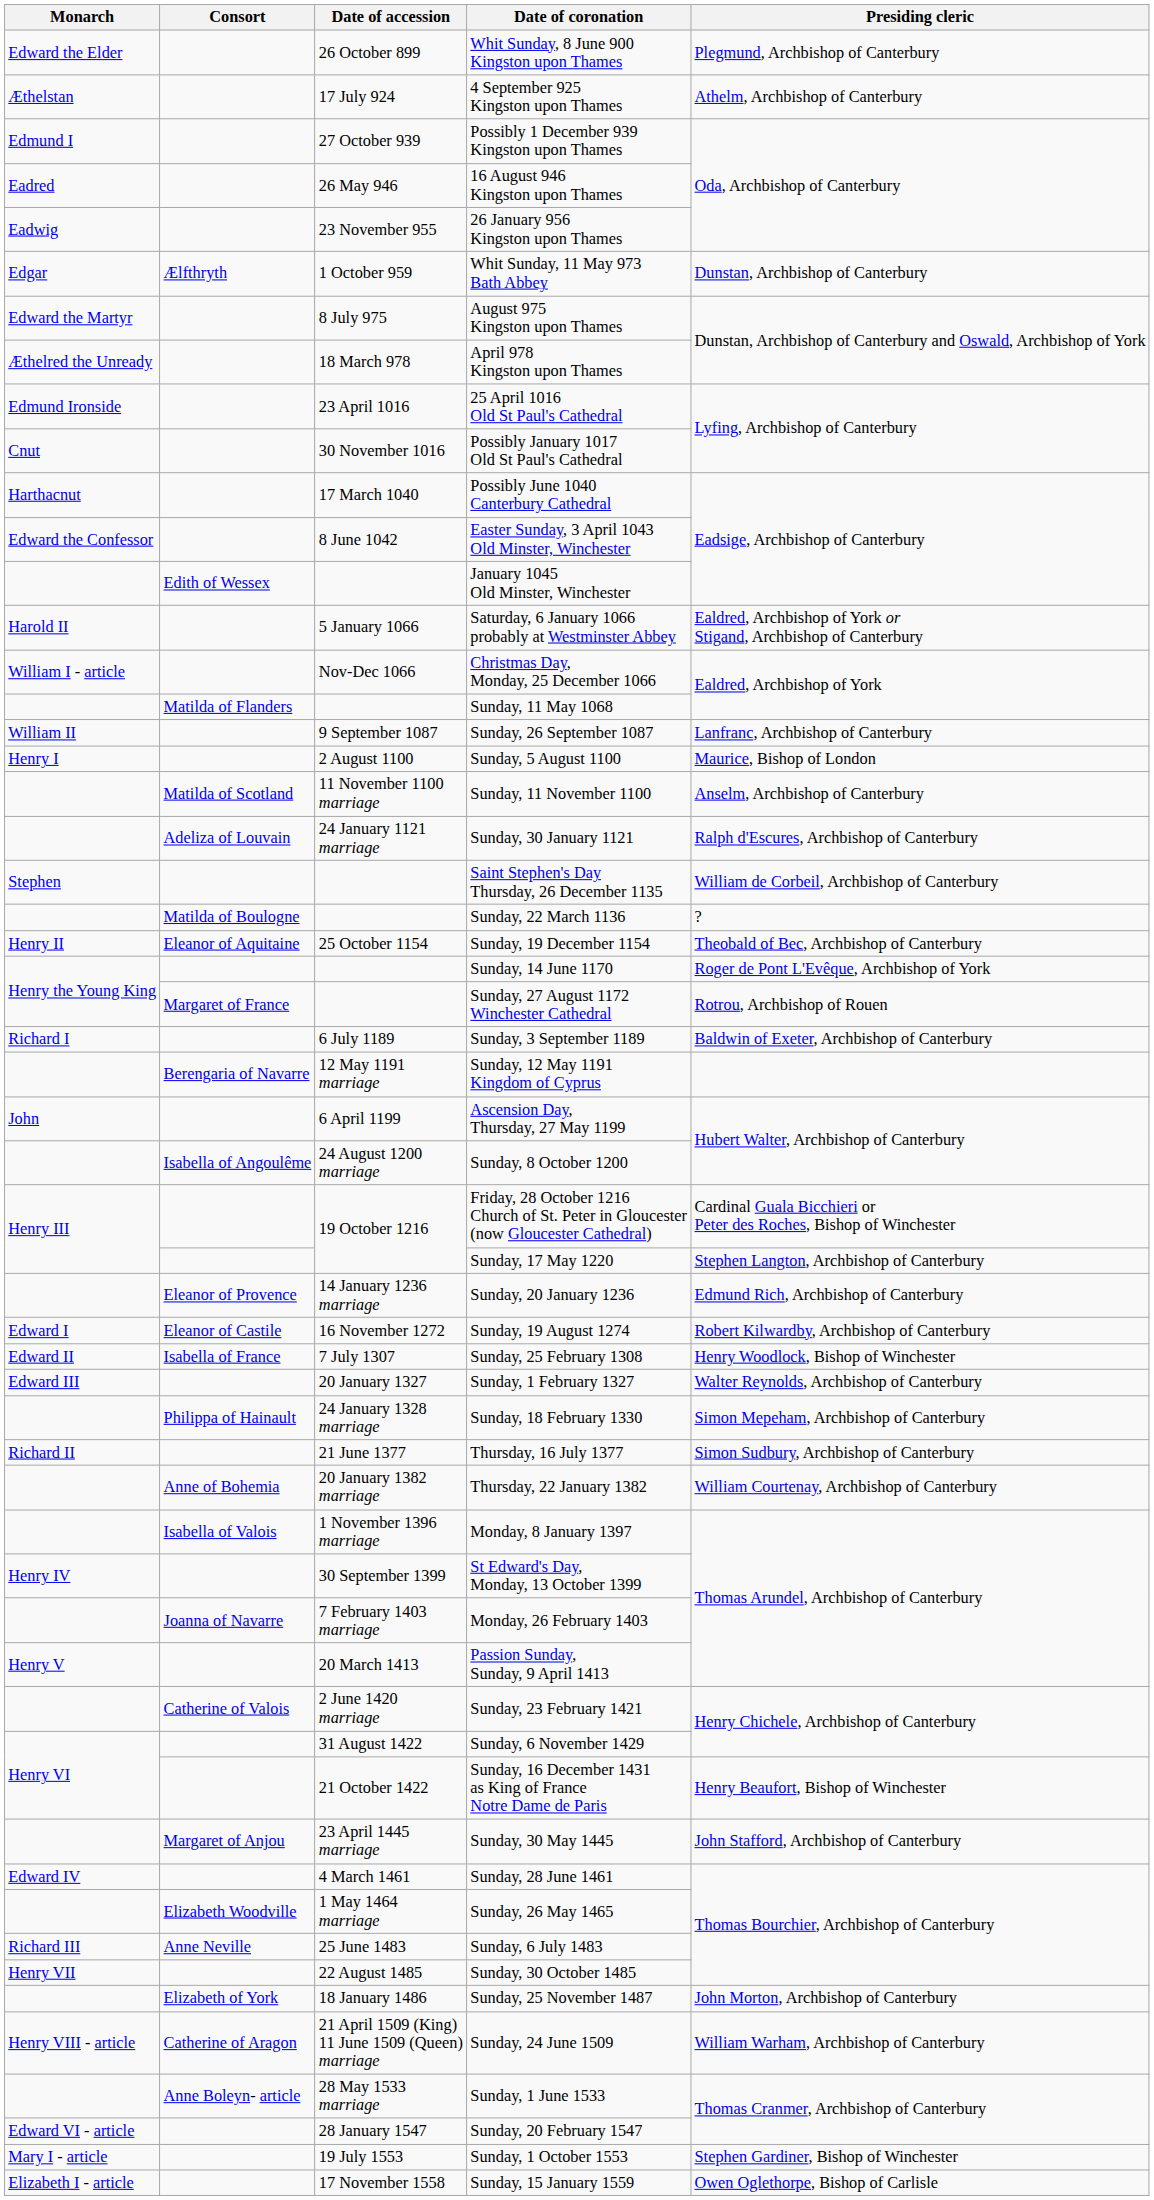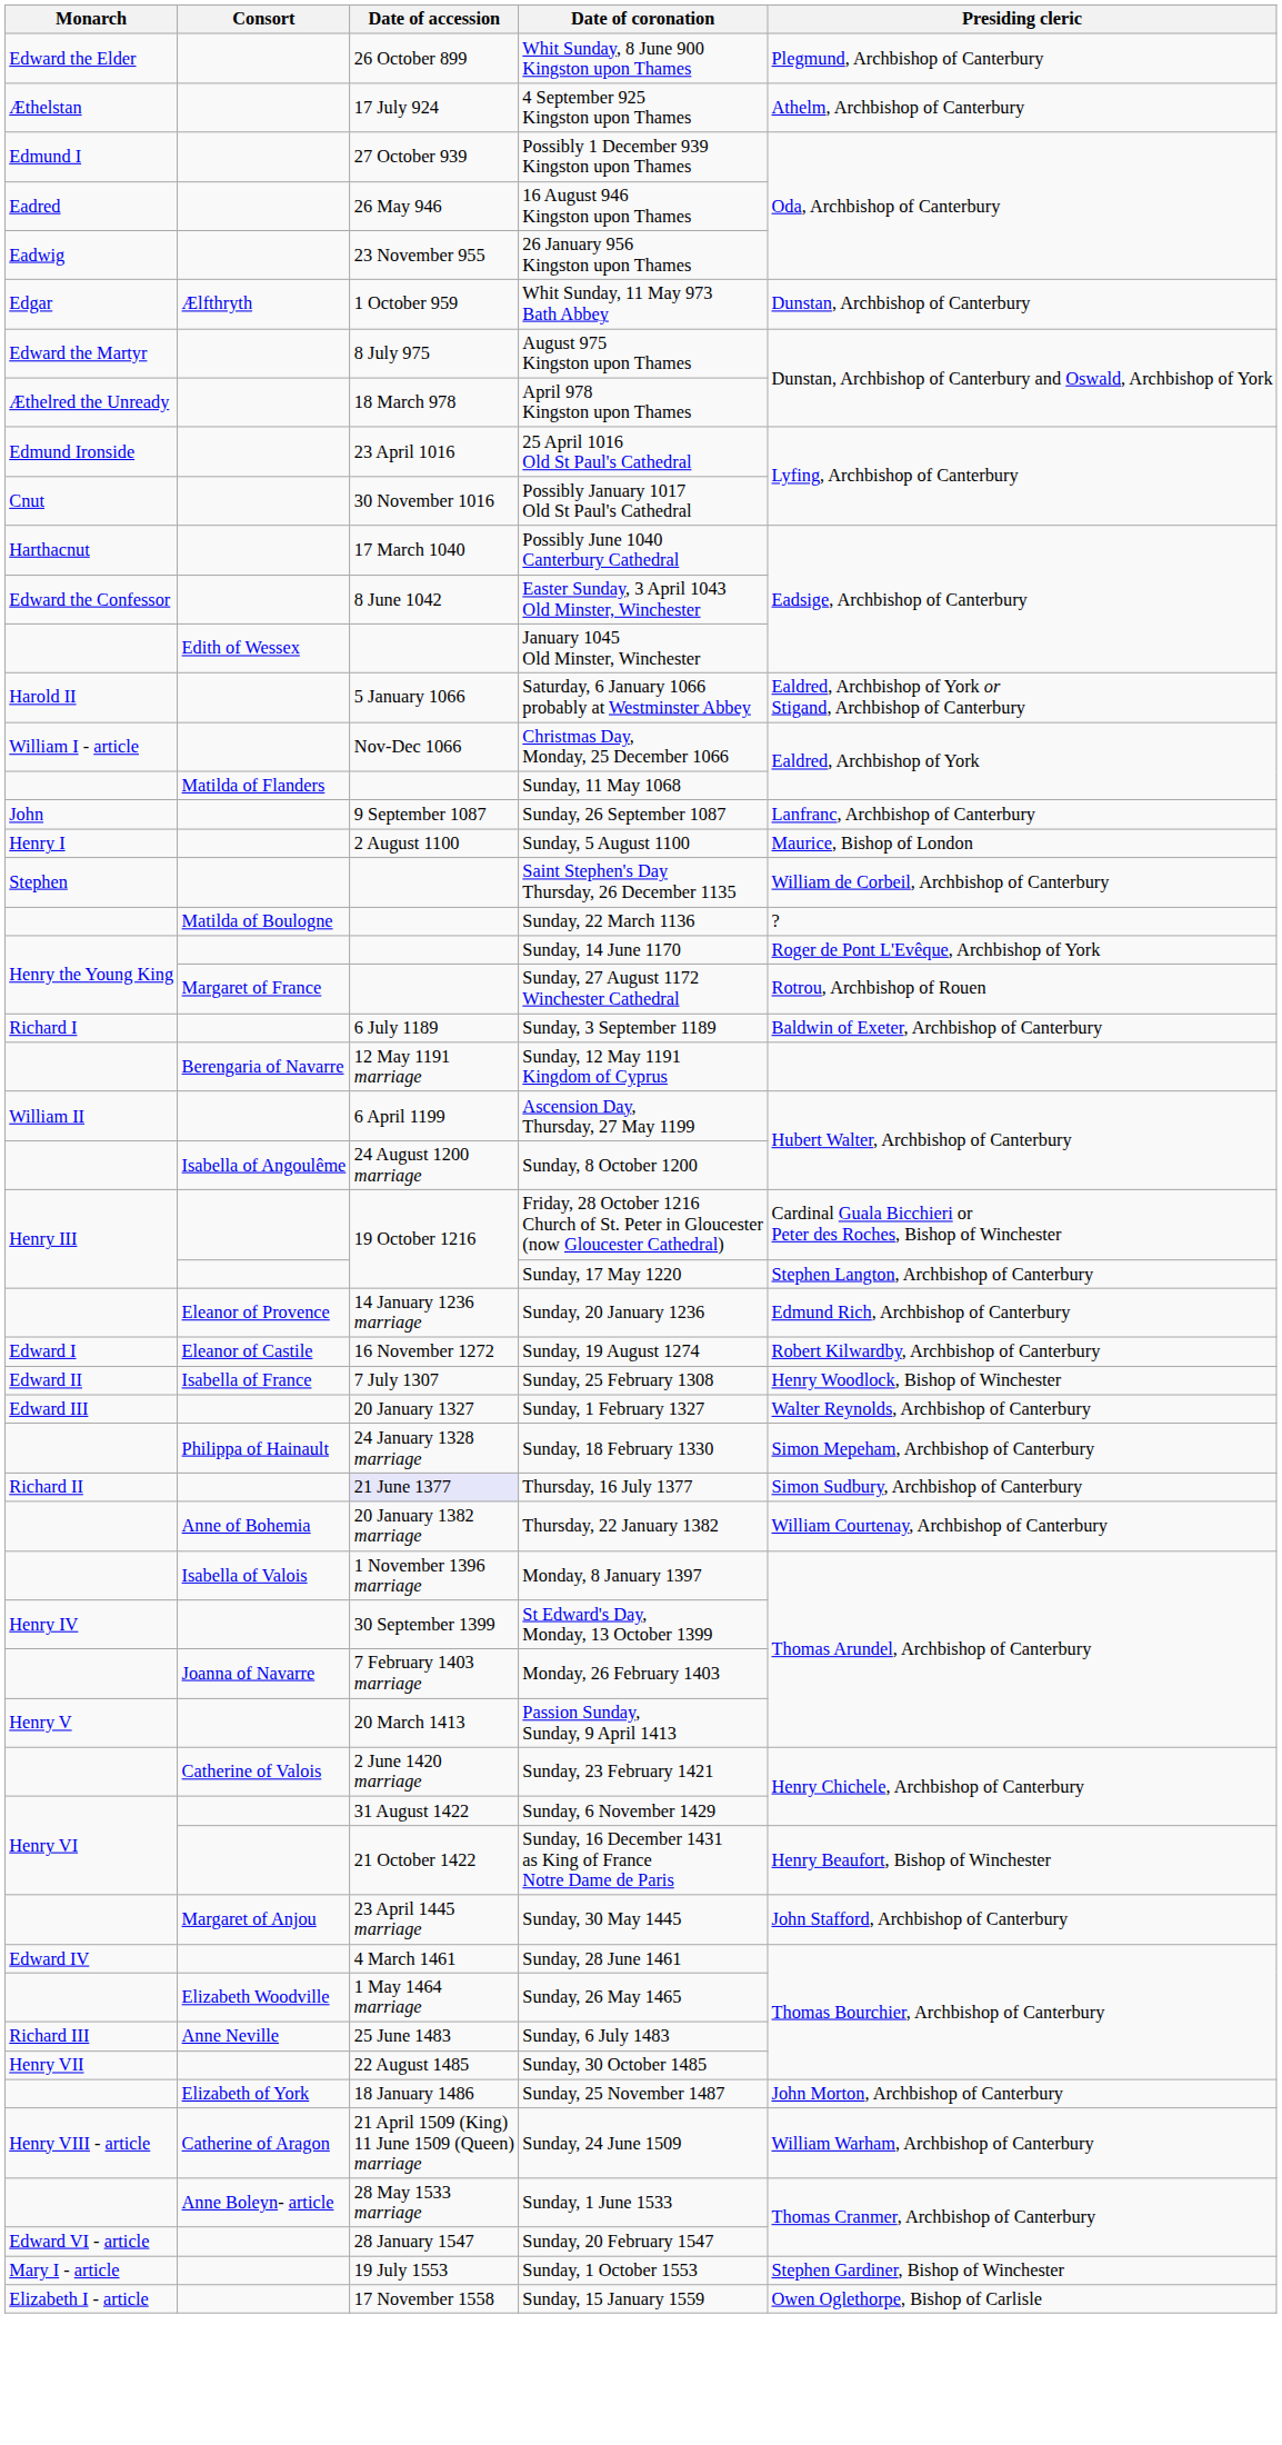Sunday, 26 September 1087 | Monarch: William II -> John
- row: Matilda of Scotland | 11 November 1100 marriage | Sunday, 11 November 1100 | Anselm, Archbishop of Canterbury
- row: Adeliza of Louvain | 24 January 1121 marriage | Sunday, 30 January 1121 | Ralph d'Escures, Archbishop of Canterbury
- row: Henry II | Eleanor of Aquitaine | 25 October 1154 | Sunday, 19 December 1154 | Theobald of Bec, Archbishop of Canterbury
Ascension Day, Thursday, 27 May 1199 | Monarch: John -> William II
Thursday, 16 July 1377 | Date of accession: no background -> lavender background
